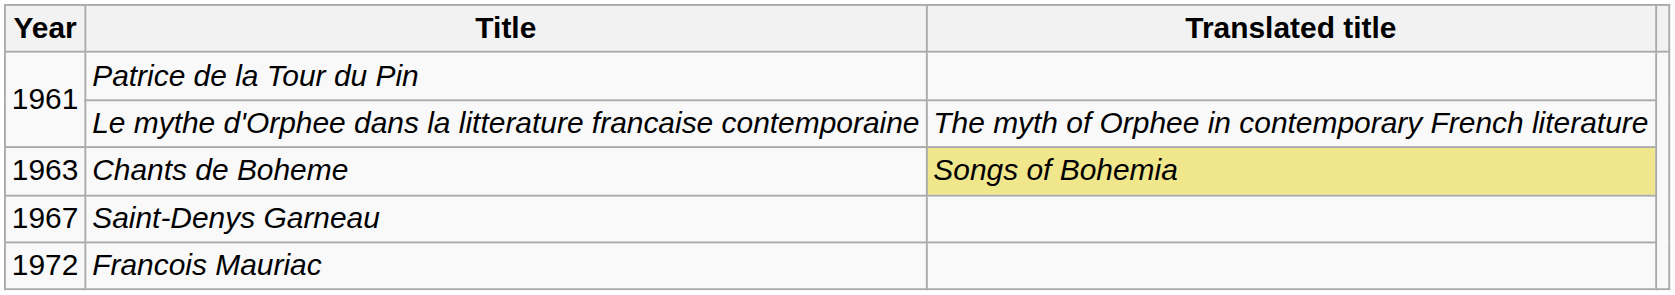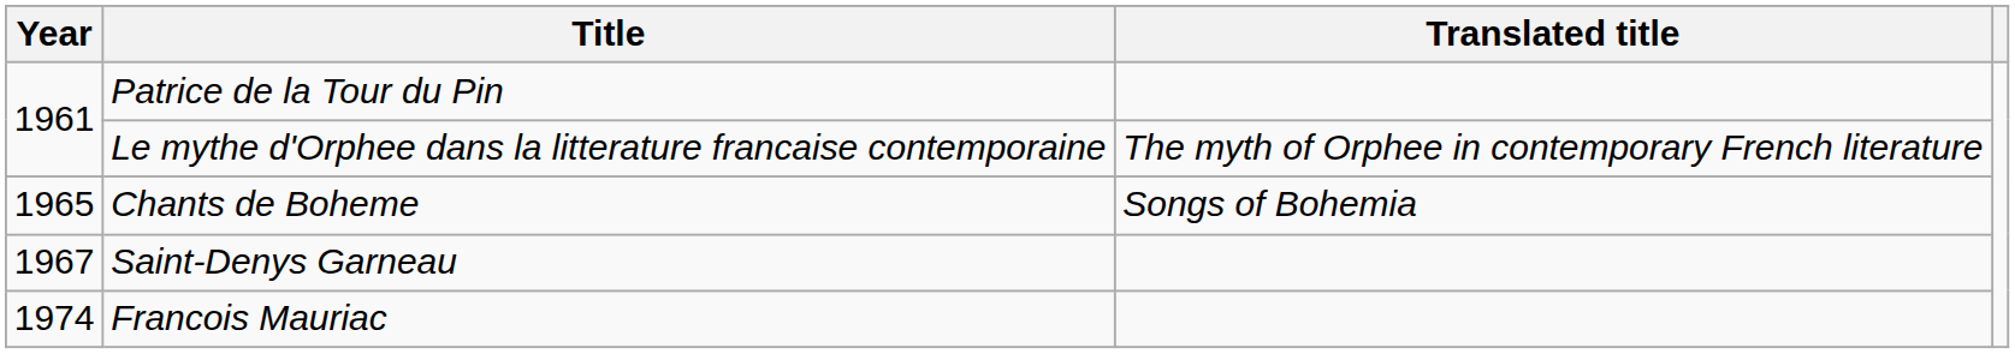Chants de Boheme | Year: 1963 -> 1965
Chants de Boheme | Translated title: khaki background -> no background
Francois Mauriac | Year: 1972 -> 1974
